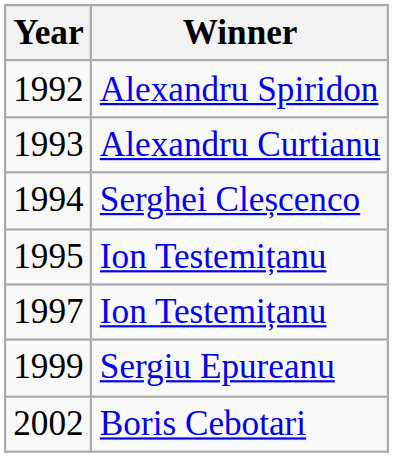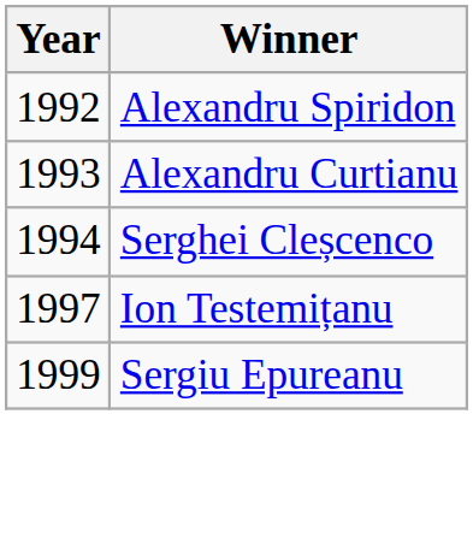- row: 1995 | Ion Testemițanu
- row: 2002 | Boris Cebotari
